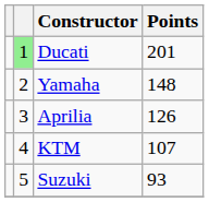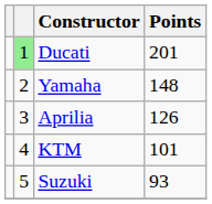KTM | Points: 107 -> 101
